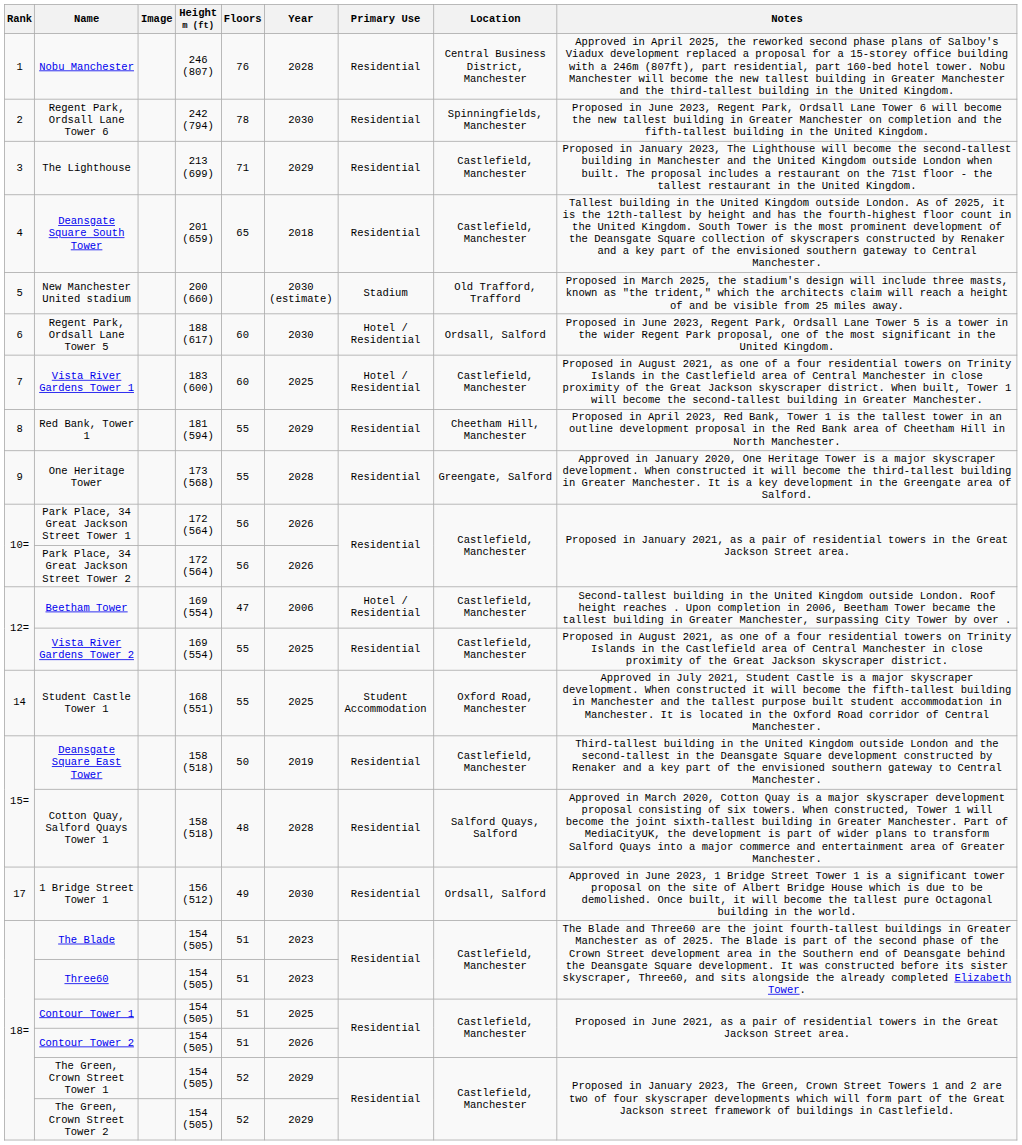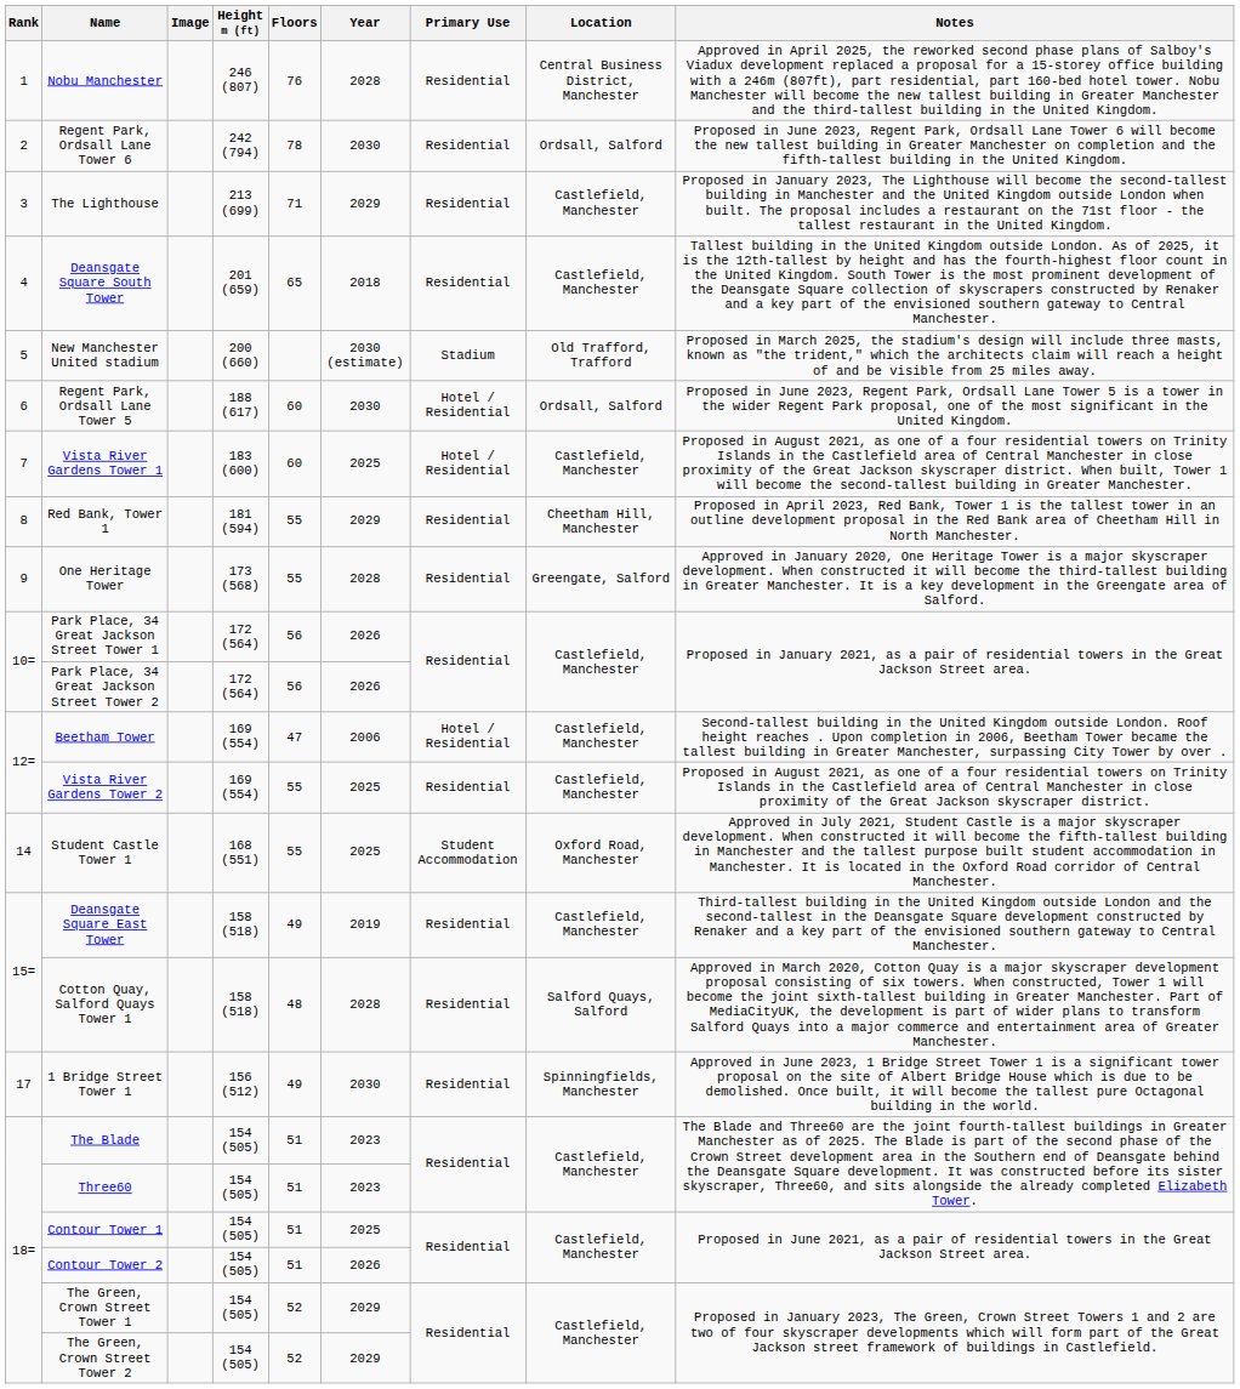Regent Park, Ordsall Lane Tower 6 | Location: Spinningfields, Manchester -> Ordsall, Salford
Deansgate Square East Tower | Floors: 50 -> 49
1 Bridge Street Tower 1 | Location: Ordsall, Salford -> Spinningfields, Manchester
